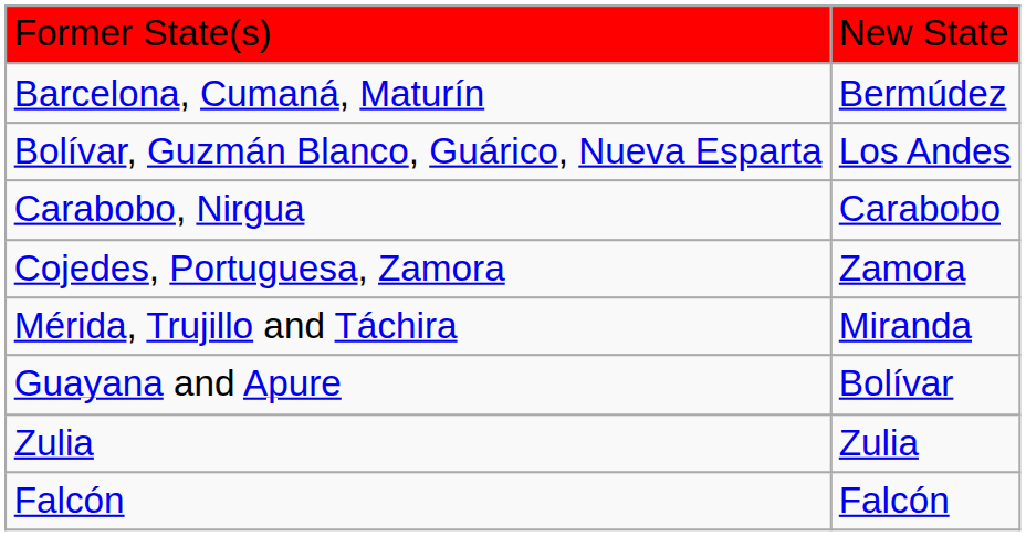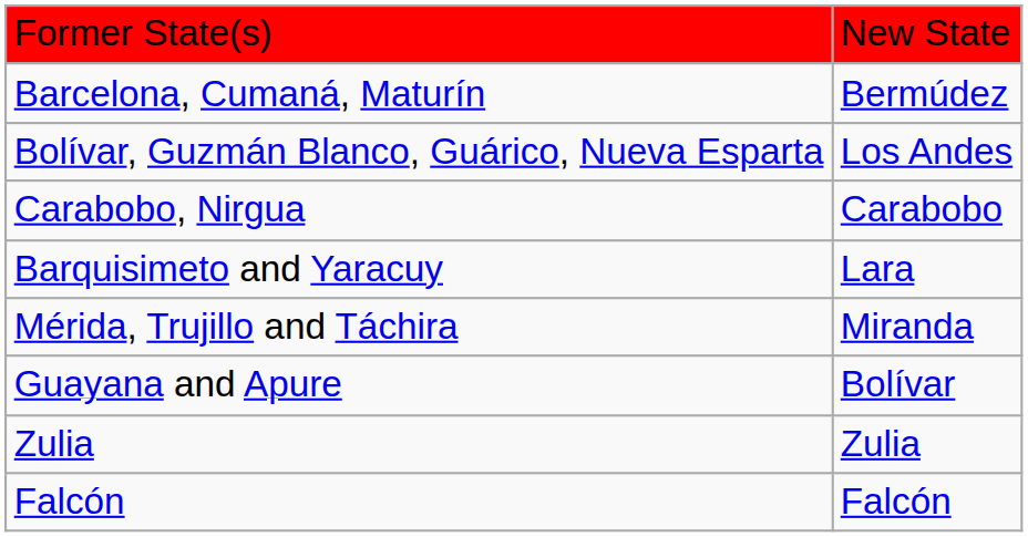- row: Cojedes, Portuguesa, Zamora | Zamora
+ row: Barquisimeto and Yaracuy | Lara
